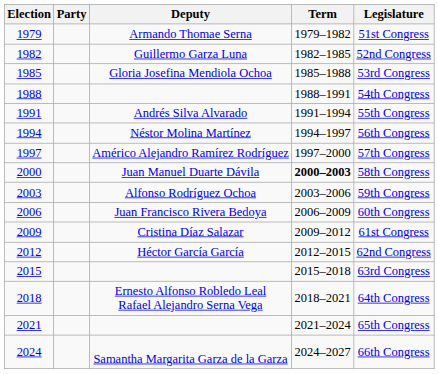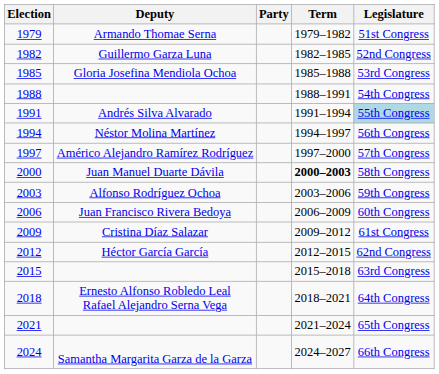columns swapped: Deputy <-> Party
1991 | Legislature: no background -> lightblue background
